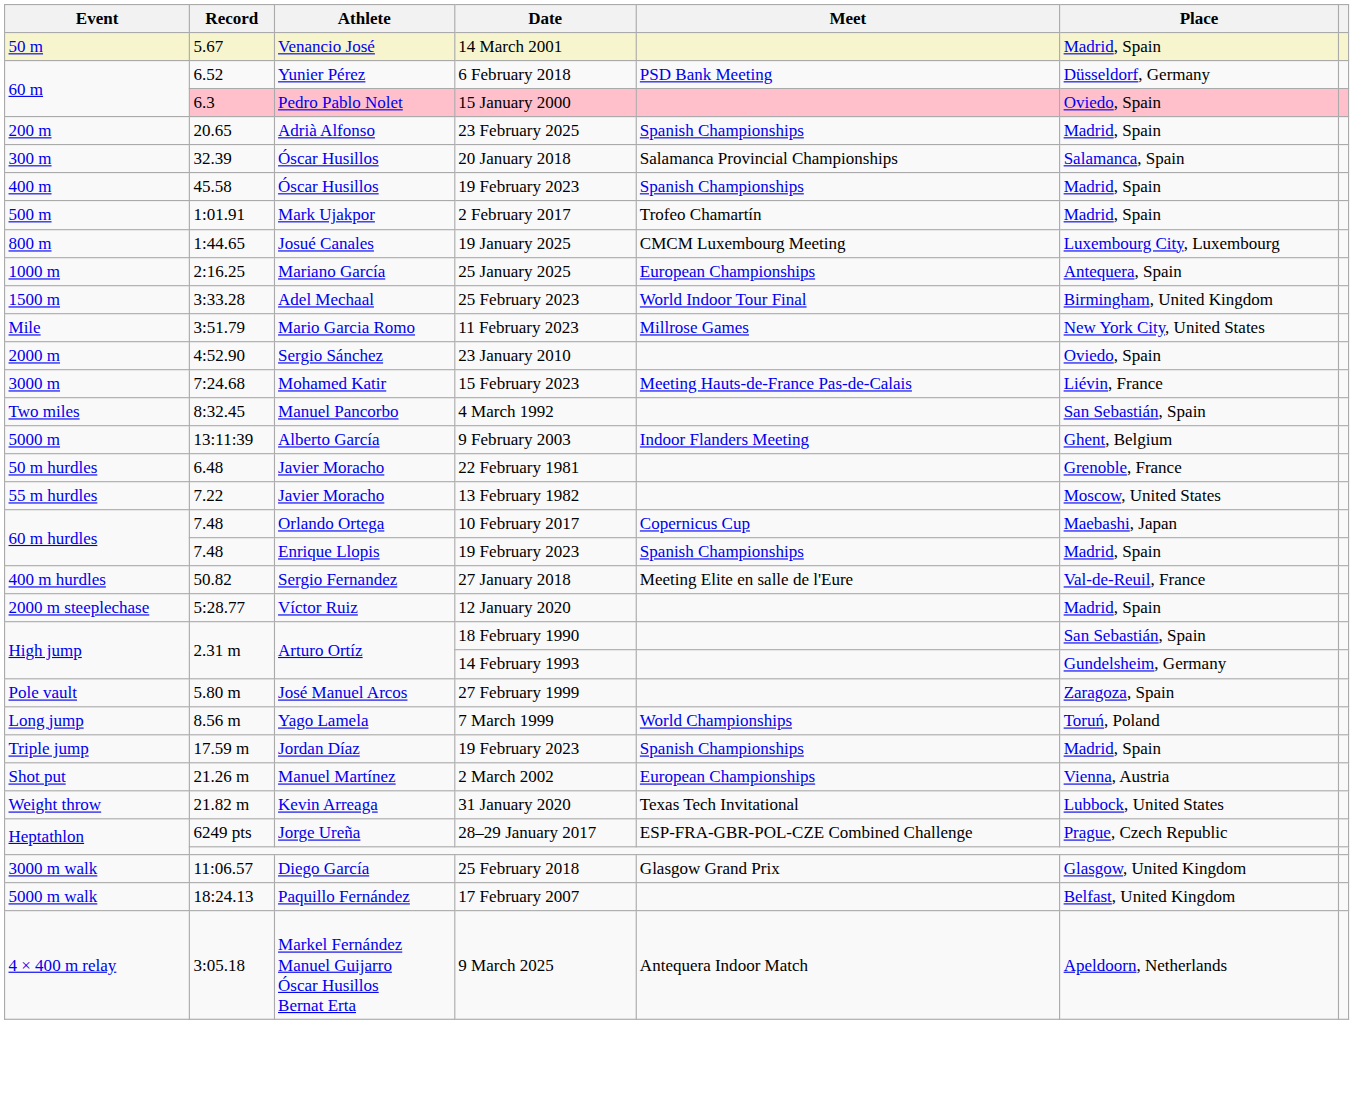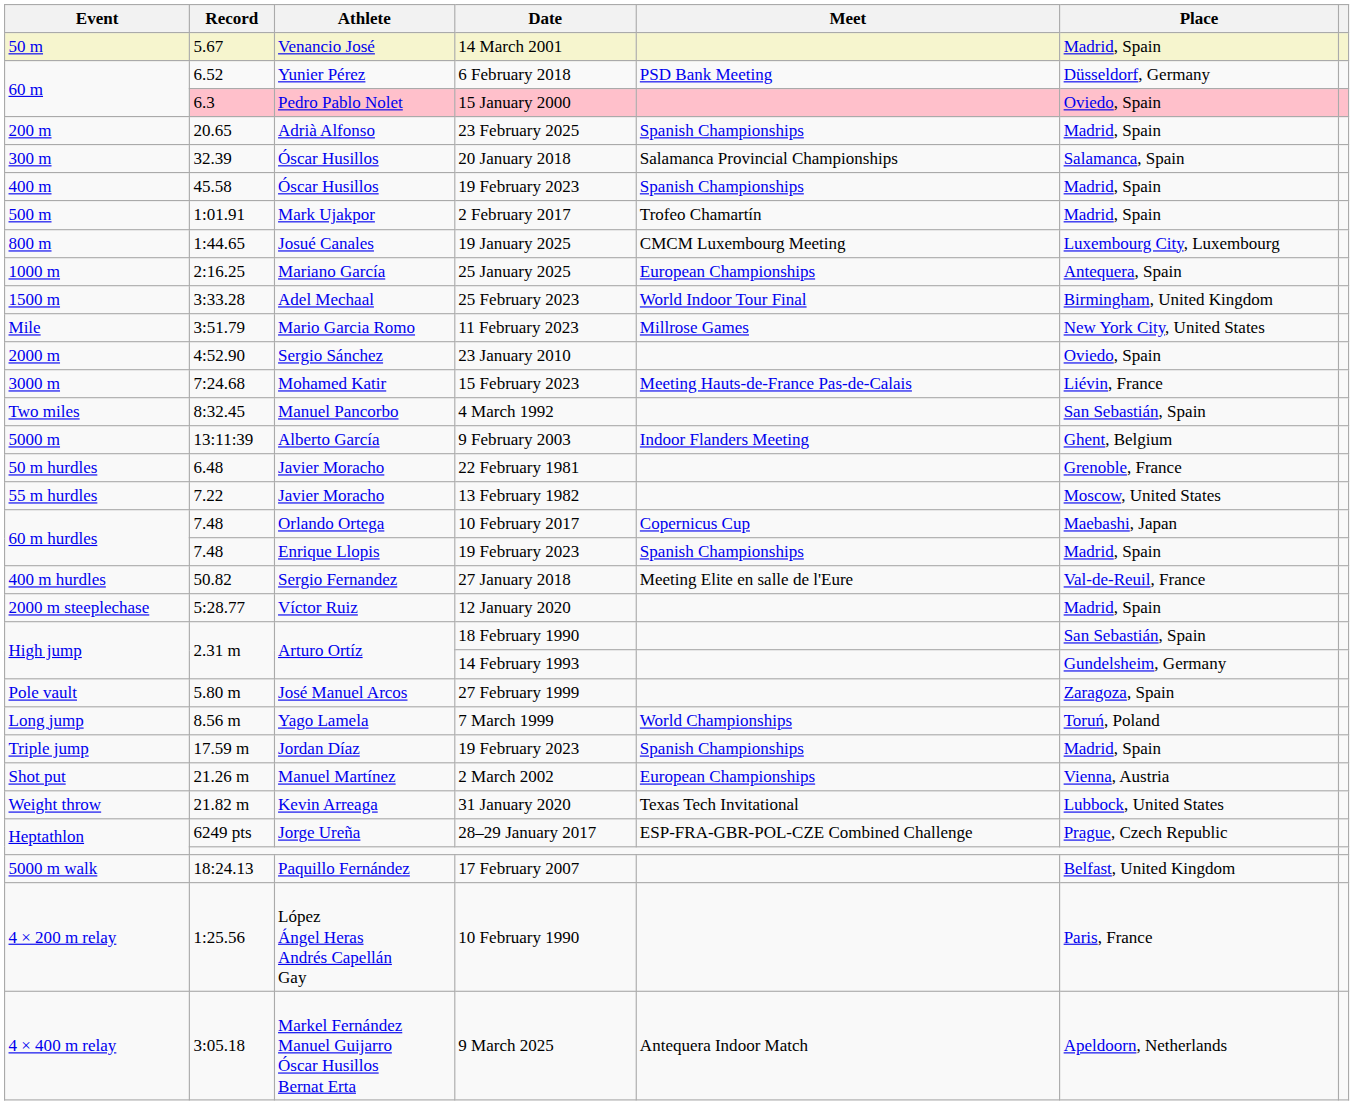- row: 3000 m walk | 11:06.57 | Diego García | 25 February 2018 | Glasgow Grand Prix | Glasgow, United Kingdom
+ row: 4 × 200 m relay | 1:25.56 | López Ángel Heras Andrés Capellán Gay | 10 February 1990 | Paris, France
